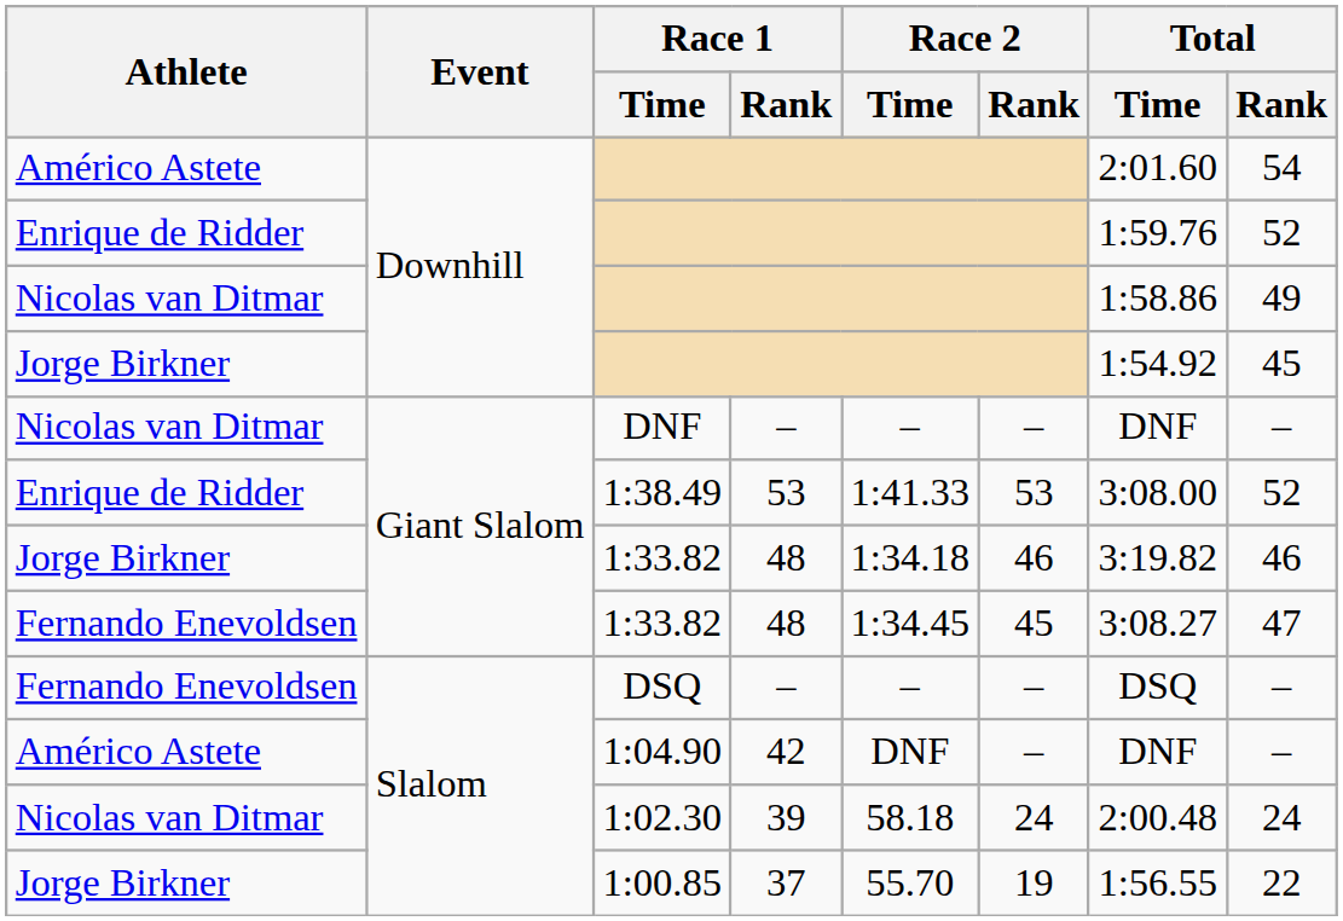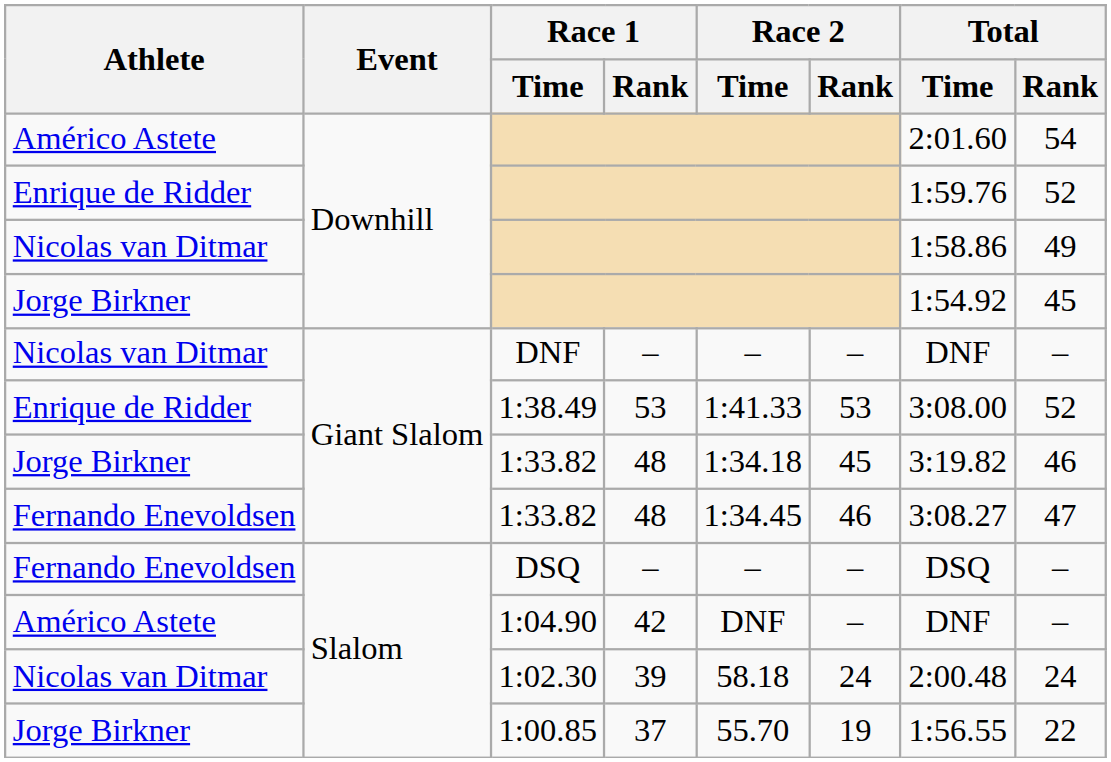Jorge Birkner / 1:33.82 | Race 2 / Rank: 46 -> 45
Fernando Enevoldsen / 1:33.82 | Race 2 / Rank: 45 -> 46
